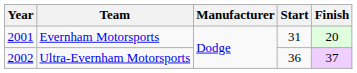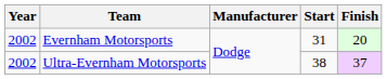Evernham Motorsports | Year: 2001 -> 2002
Ultra-Evernham Motorsports | Start: 36 -> 38
